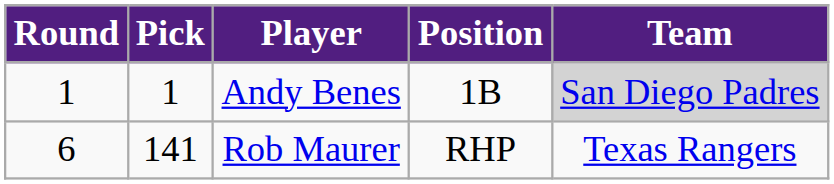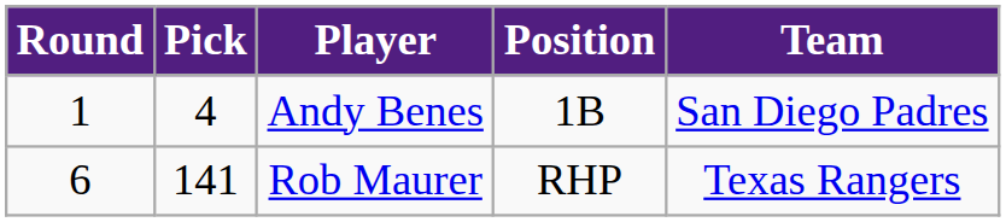Andy Benes | Pick: 1 -> 4
Andy Benes | Team: lightgrey background -> no background
